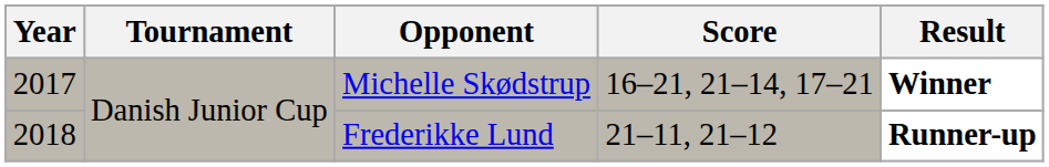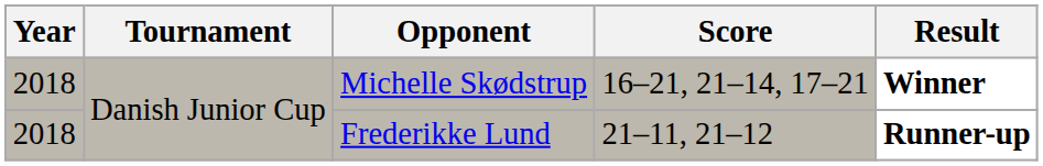Michelle Skødstrup | Year: 2017 -> 2018
